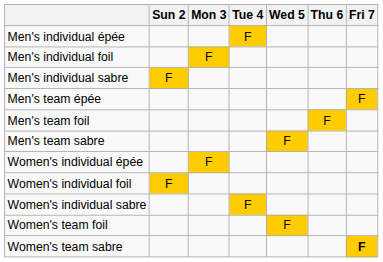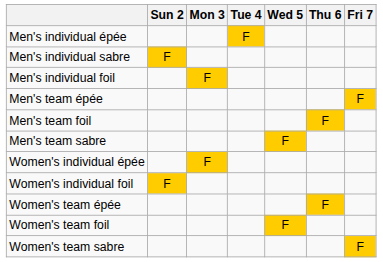rows swapped: Men's individual foil <-> Men's individual sabre
- row: Women's individual sabre | F
+ row: Women's team épée | F
Women's team sabre | Fri 7: bold -> normal
